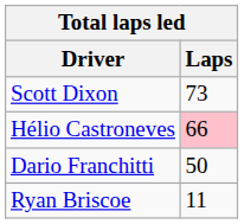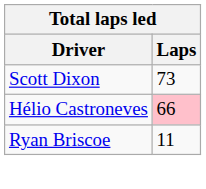- row: Dario Franchitti | 50
